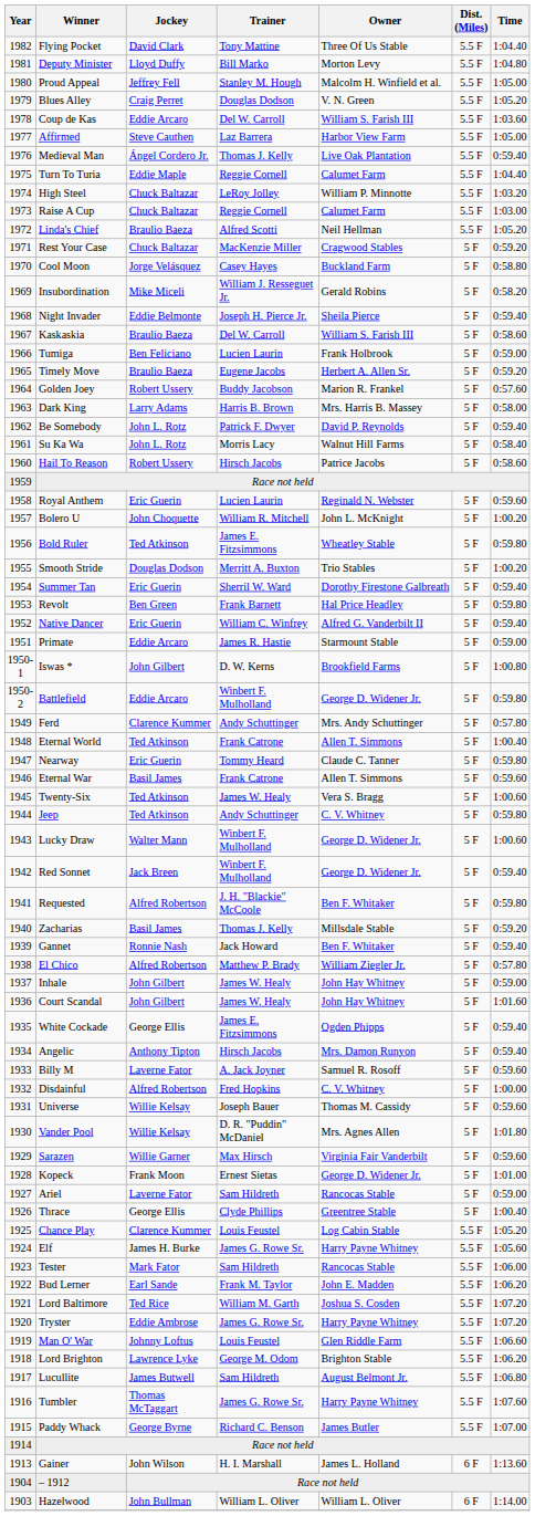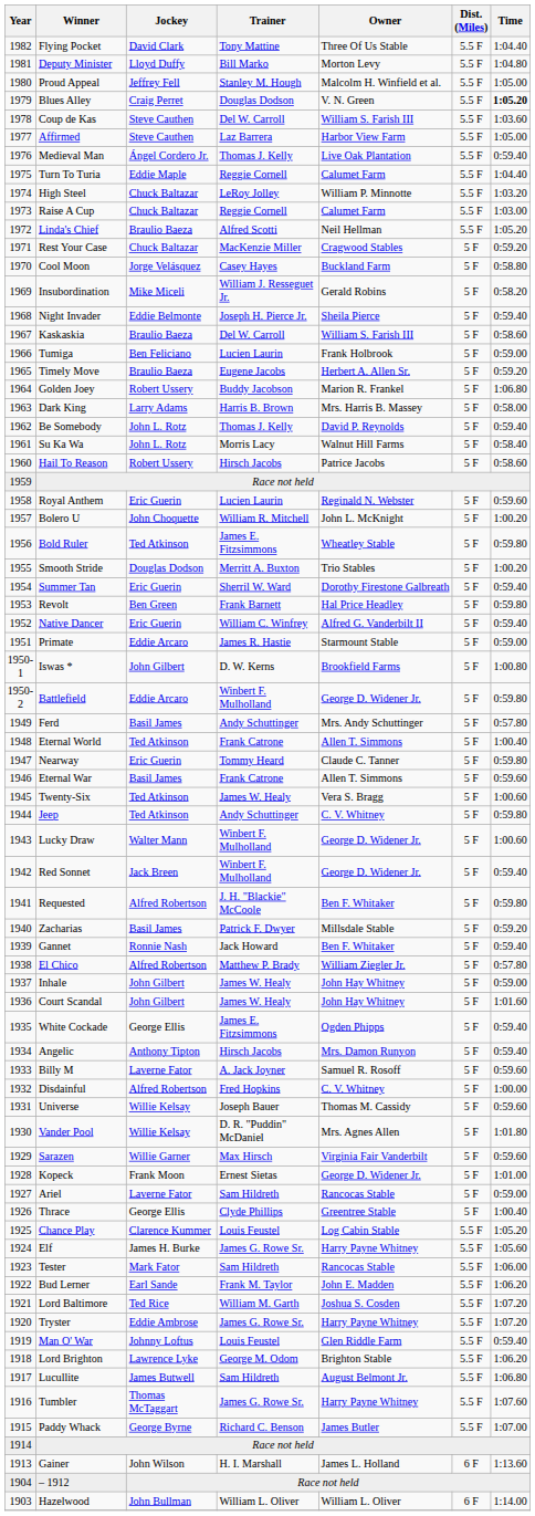Blues Alley | Time: normal -> bold
Coup de Kas | Jockey: Eddie Arcaro -> Steve Cauthen
Golden Joey | Time: 0:57.60 -> 1:06.80
Be Somebody | Trainer: Patrick F. Dwyer -> Thomas J. Kelly
Ferd | Jockey: Clarence Kummer -> Basil James
Zacharias | Trainer: Thomas J. Kelly -> Patrick F. Dwyer
Man O' War | Time: 1:06.60 -> 0:59.40
